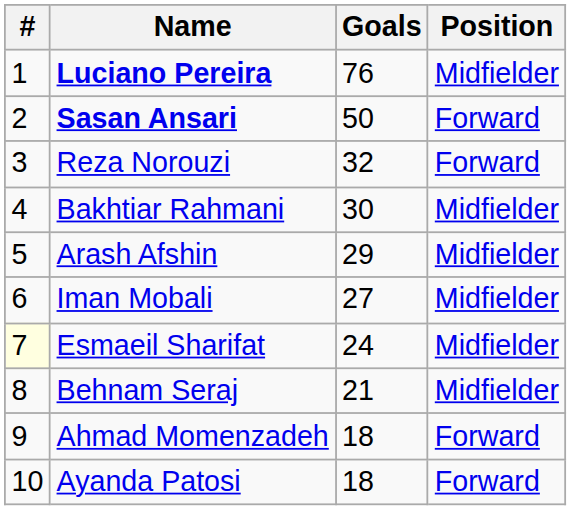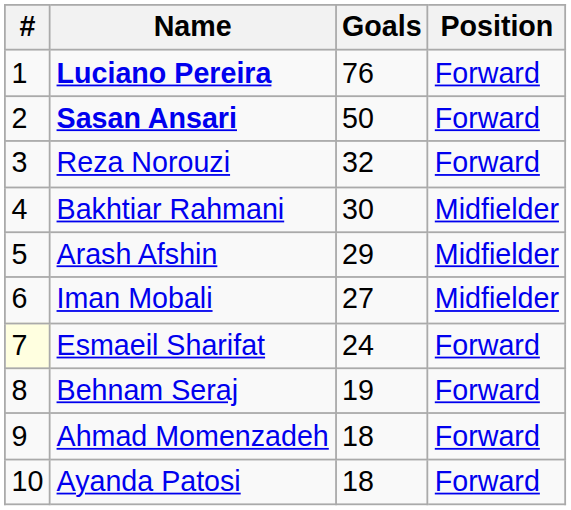Luciano Pereira | Position: Midfielder -> Forward
Esmaeil Sharifat | Position: Midfielder -> Forward
Behnam Seraj | Goals: 21 -> 19
Behnam Seraj | Position: Midfielder -> Forward
